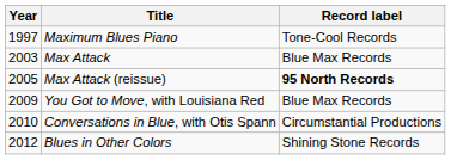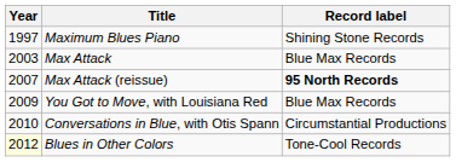Maximum Blues Piano | Record label: Tone-Cool Records -> Shining Stone Records
Max Attack (reissue) | Year: 2005 -> 2007
Blues in Other Colors | Year: no background -> lightyellow background
Blues in Other Colors | Record label: Shining Stone Records -> Tone-Cool Records
